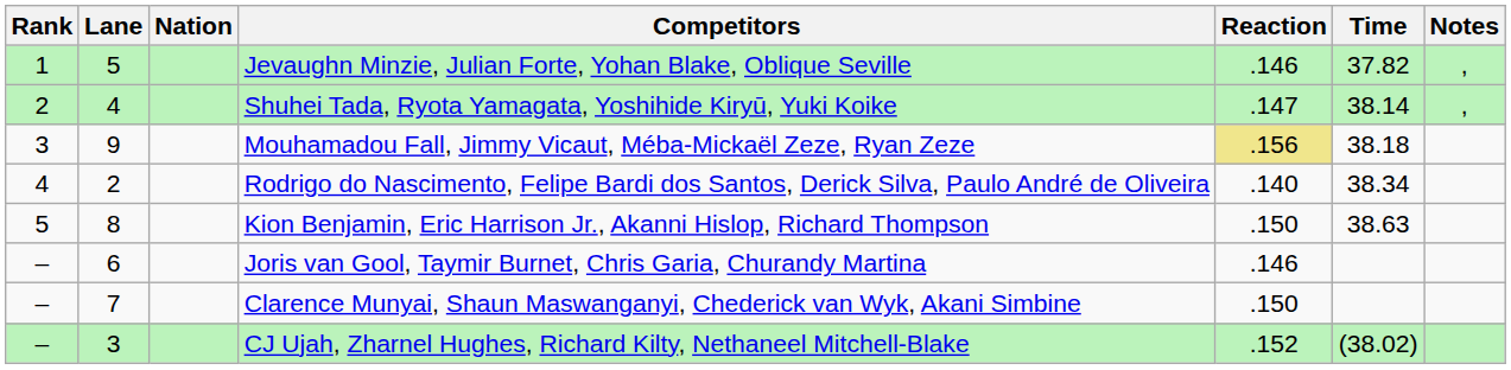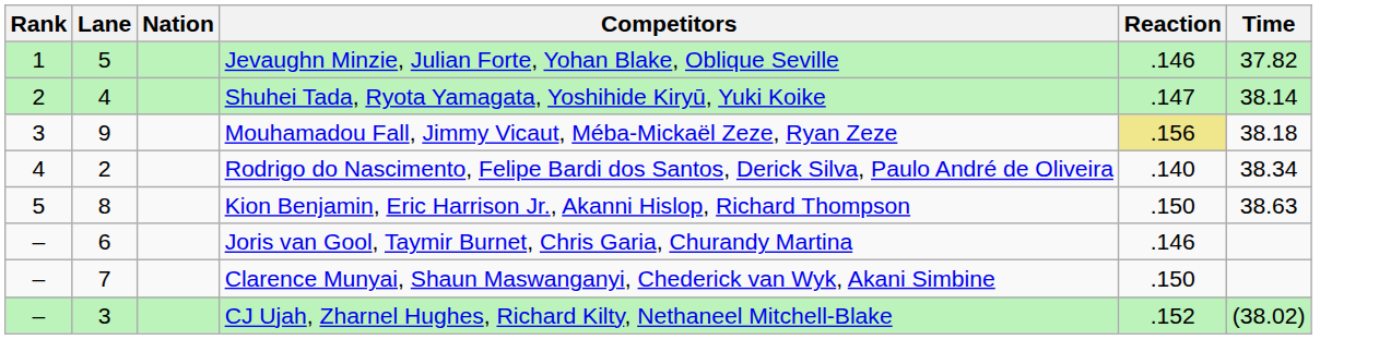- column: Notes | , | ,
